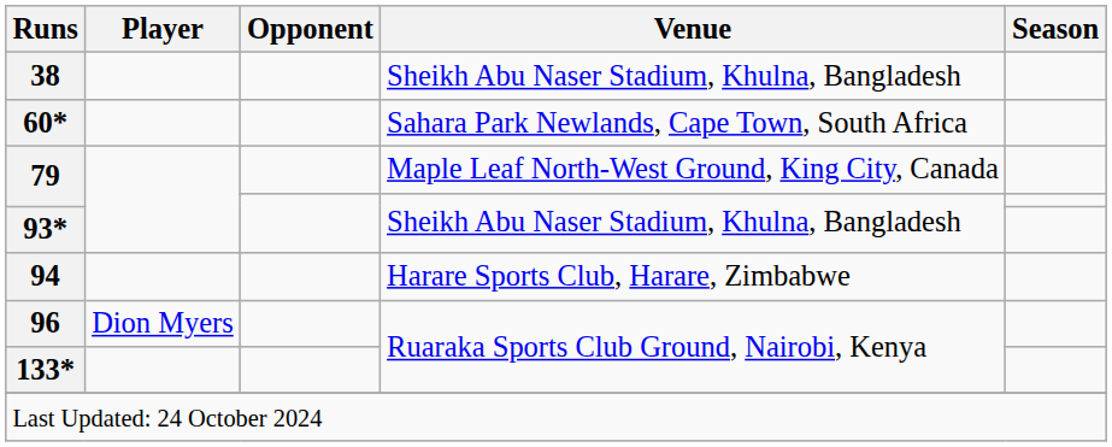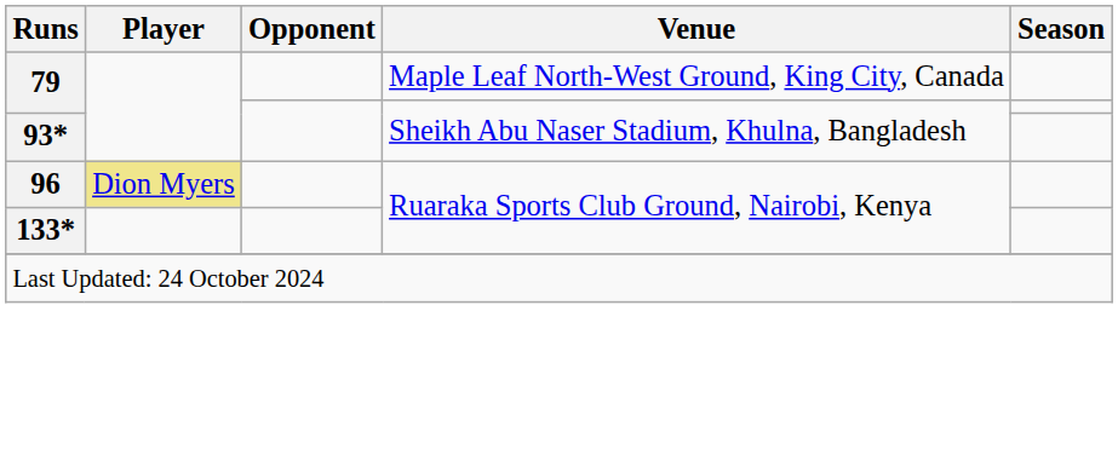- row: 38 | Sheikh Abu Naser Stadium, Khulna, Bangladesh
- row: 60* | Sahara Park Newlands, Cape Town, South Africa
- row: 94 | Harare Sports Club, Harare, Zimbabwe
96 | Player: no background -> khaki background
